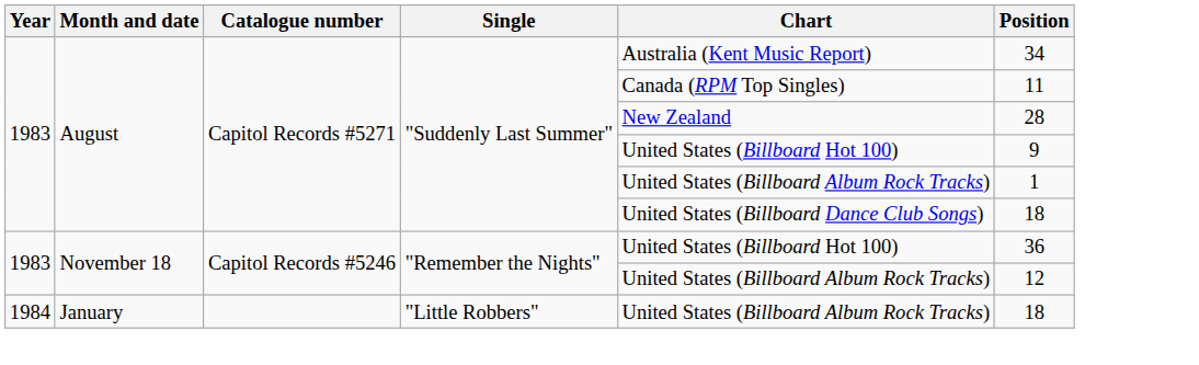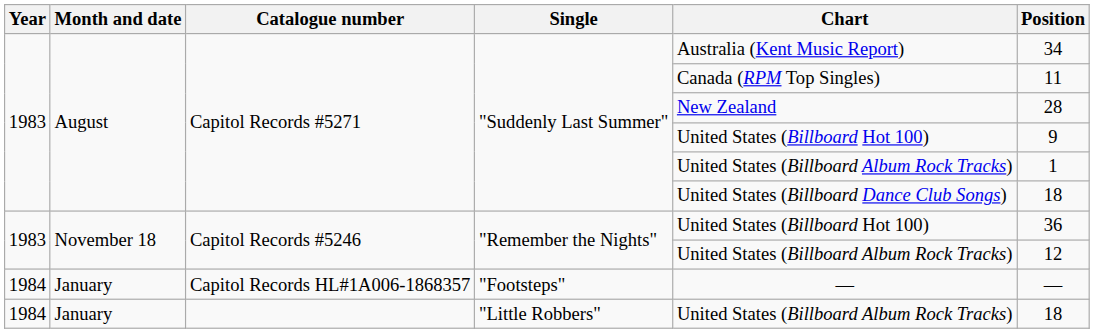+ row: 1984 | January | Capitol Records HL#1A006-1868357 | "Footsteps" | — | —
